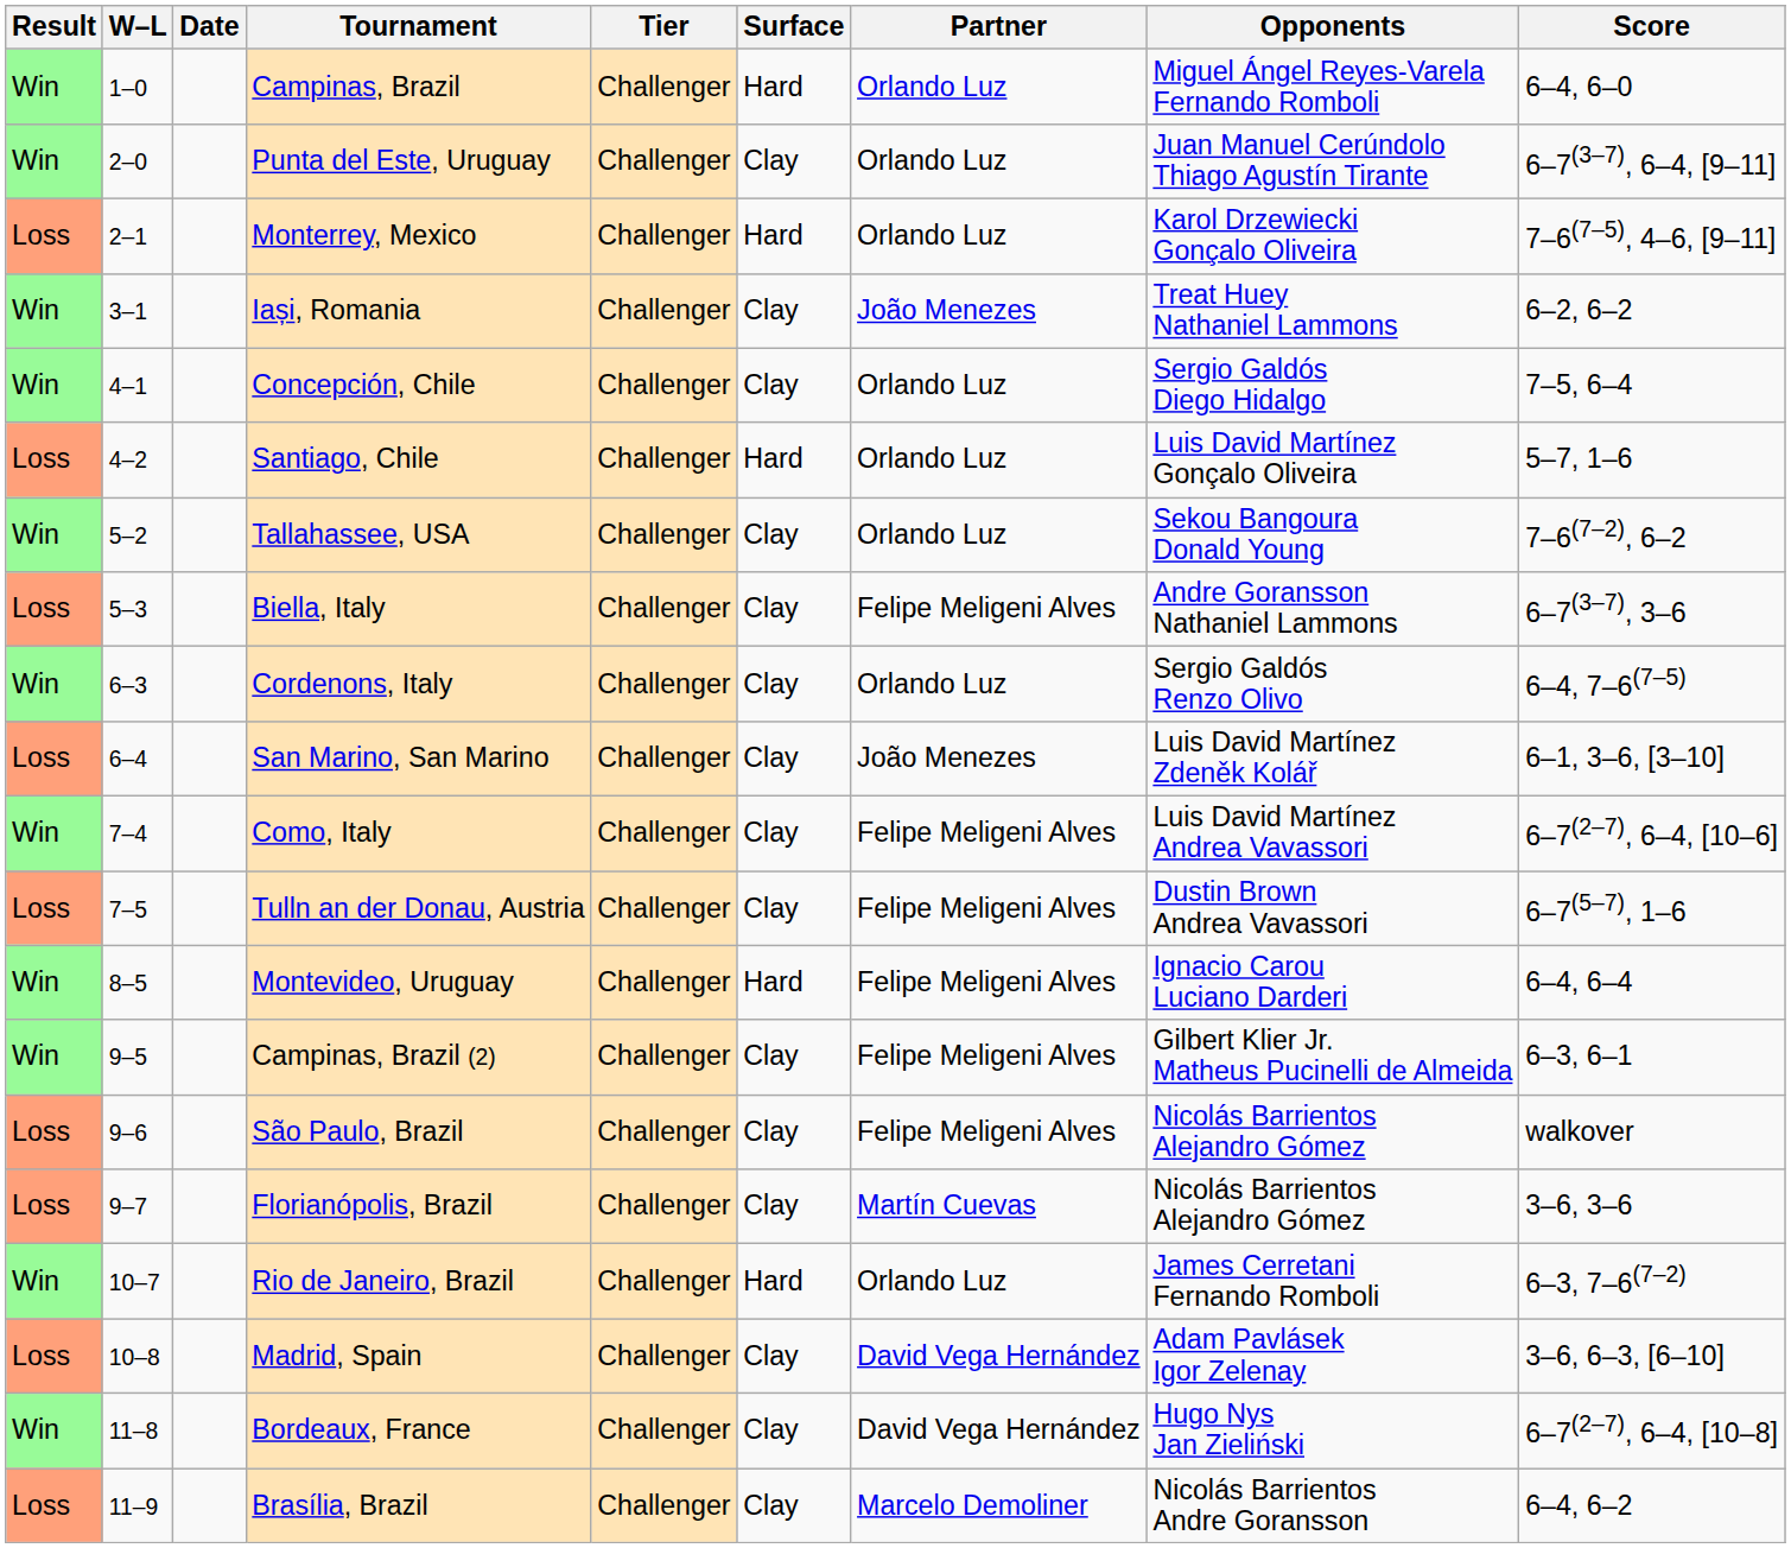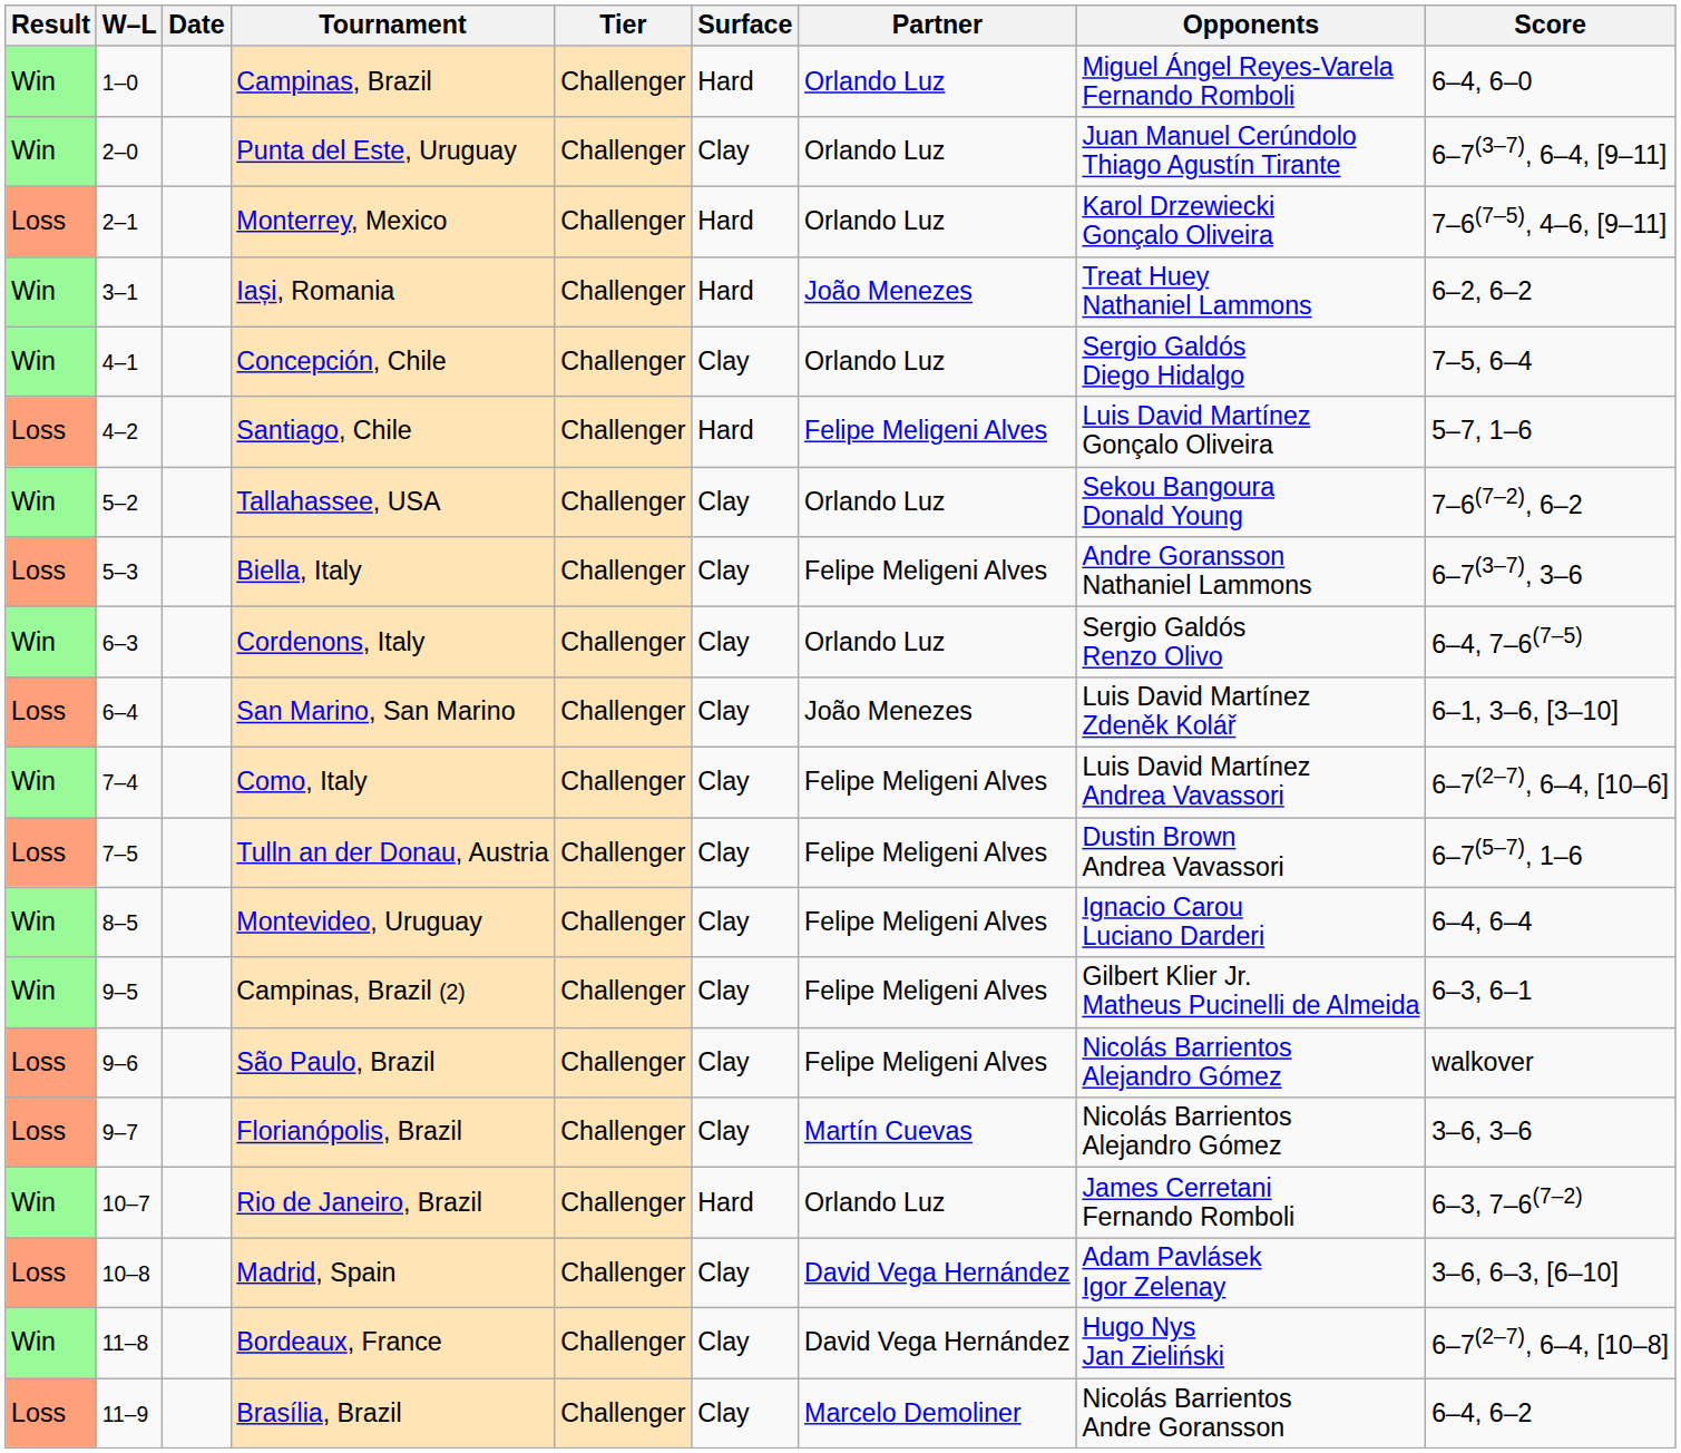Iași, Romania | Surface: Clay -> Hard
Santiago, Chile | Partner: Orlando Luz -> Felipe Meligeni Alves
Montevideo, Uruguay | Surface: Hard -> Clay
